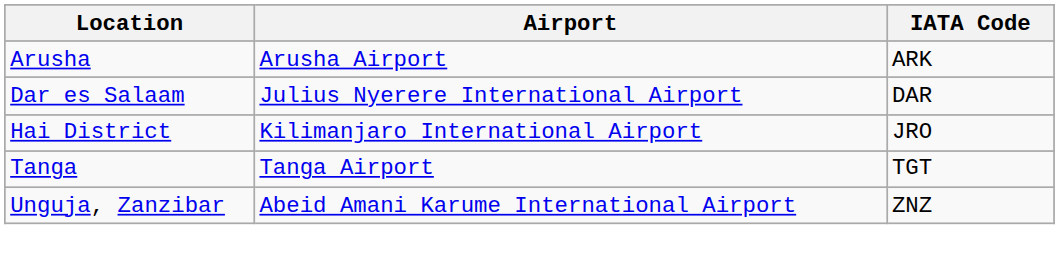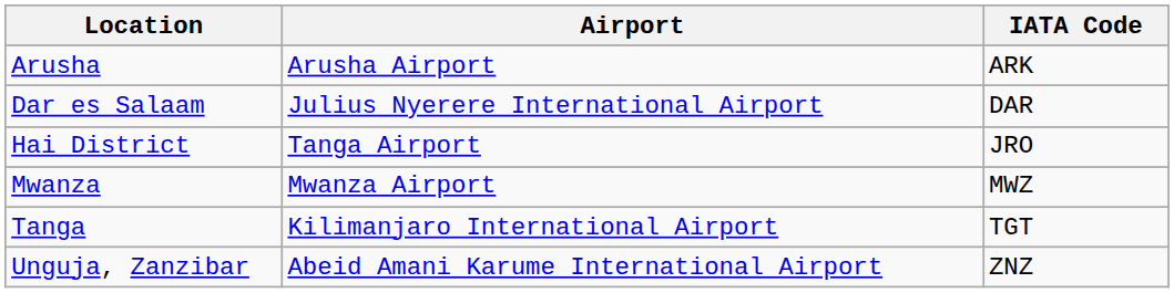Hai District | Airport: Kilimanjaro International Airport -> Tanga Airport
+ row: Mwanza | Mwanza Airport | MWZ
Tanga | Airport: Tanga Airport -> Kilimanjaro International Airport
